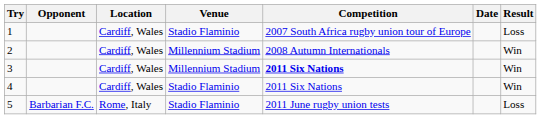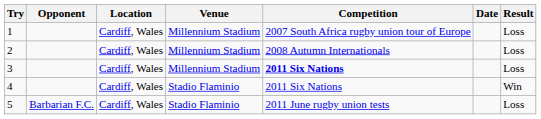1 | Venue: Stadio Flaminio -> Millennium Stadium
2 | Result: Win -> Loss
3 | Result: Win -> Loss
5 | Location: Rome, Italy -> Cardiff, Wales
